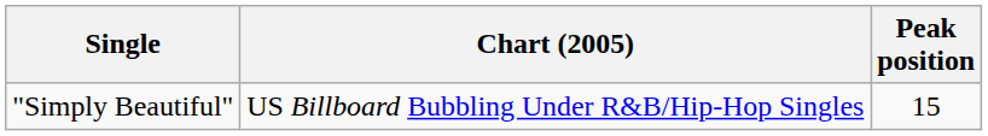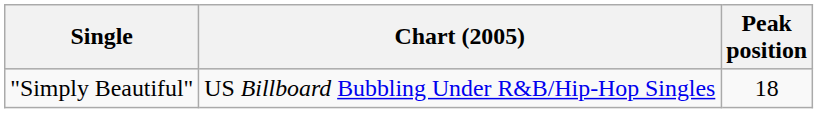"Simply Beautiful" | Peak position: 15 -> 18
